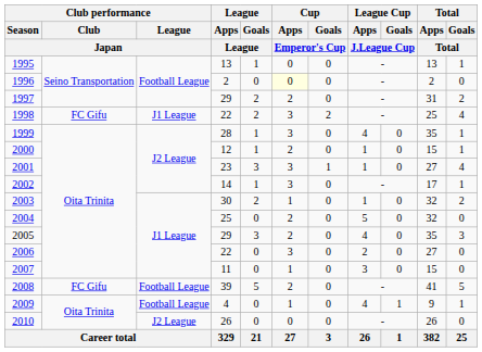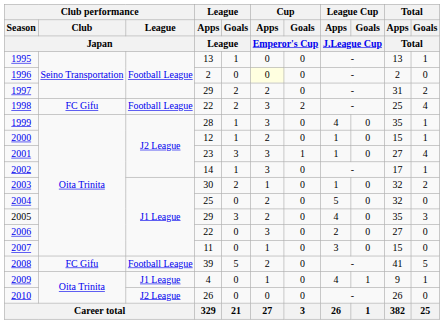1998 | Club performance / League / Japan: J1 League -> Football League
2009 | Club performance / League / Japan: Football League -> J1 League
